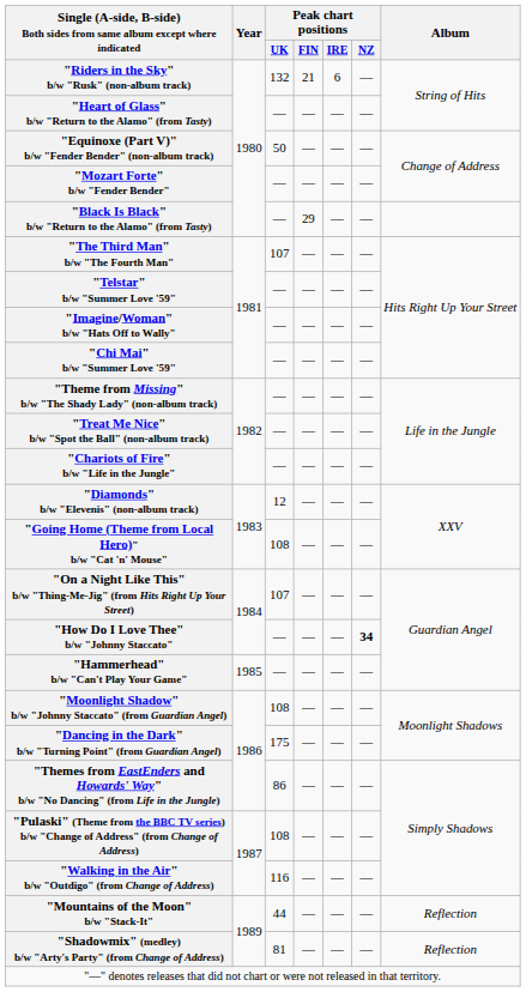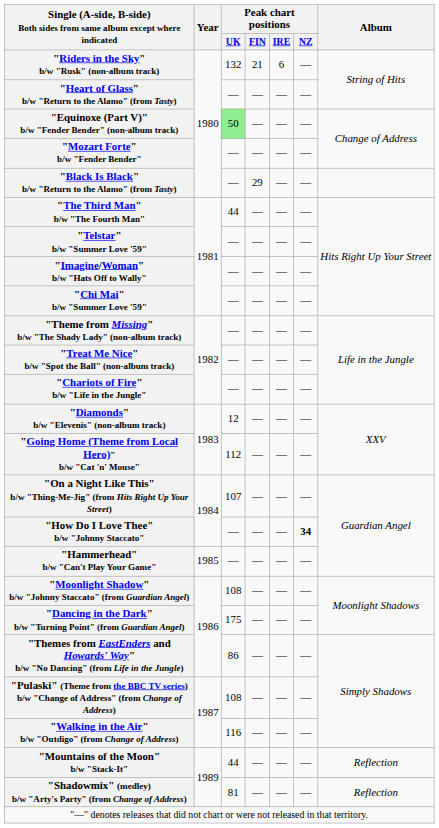"Equinoxe (Part V)" b/w "Fender Bender" (non-album track) | Peak chart positions / UK: no background -> lightgreen background
"The Third Man" b/w "The Fourth Man" | Peak chart positions / UK: 107 -> 44
"Going Home (Theme from Local Hero)" b/w "Cat 'n' Mouse" | Peak chart positions / UK: 108 -> 112
